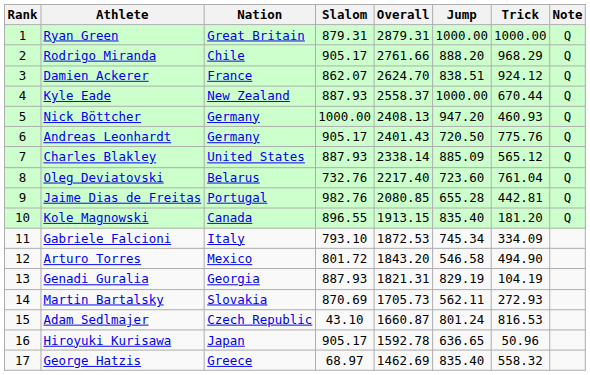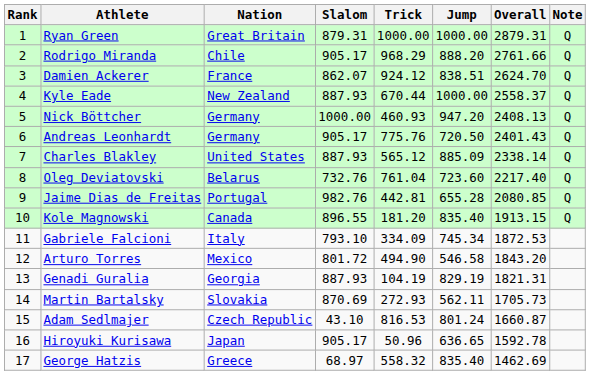columns swapped: Trick <-> Overall
